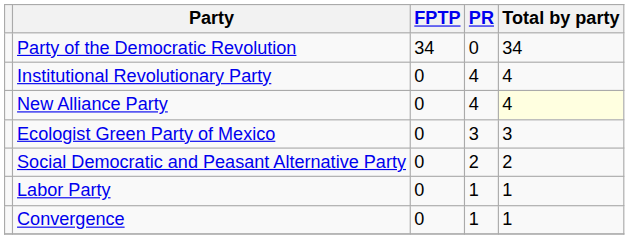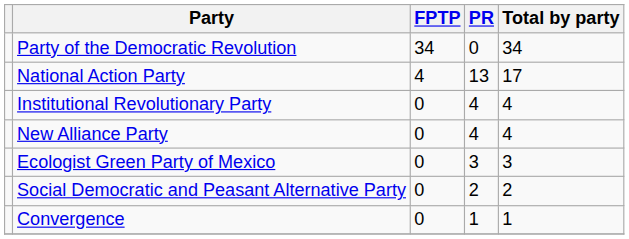+ row: National Action Party | 4 | 13 | 17
New Alliance Party | Total by party: lightyellow background -> no background
- row: Labor Party | 0 | 1 | 1
